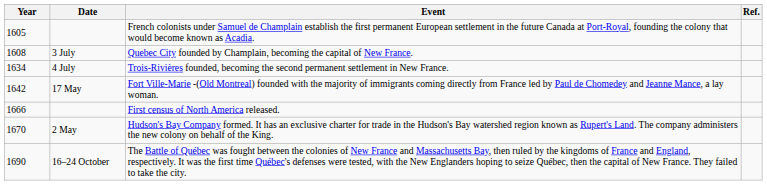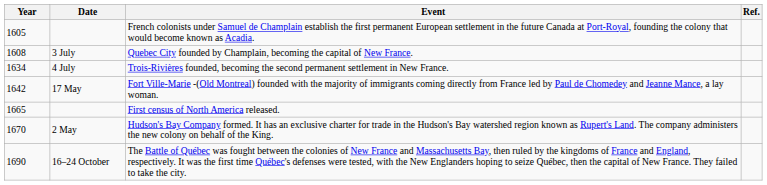First census of North America released. | Year: 1666 -> 1665
